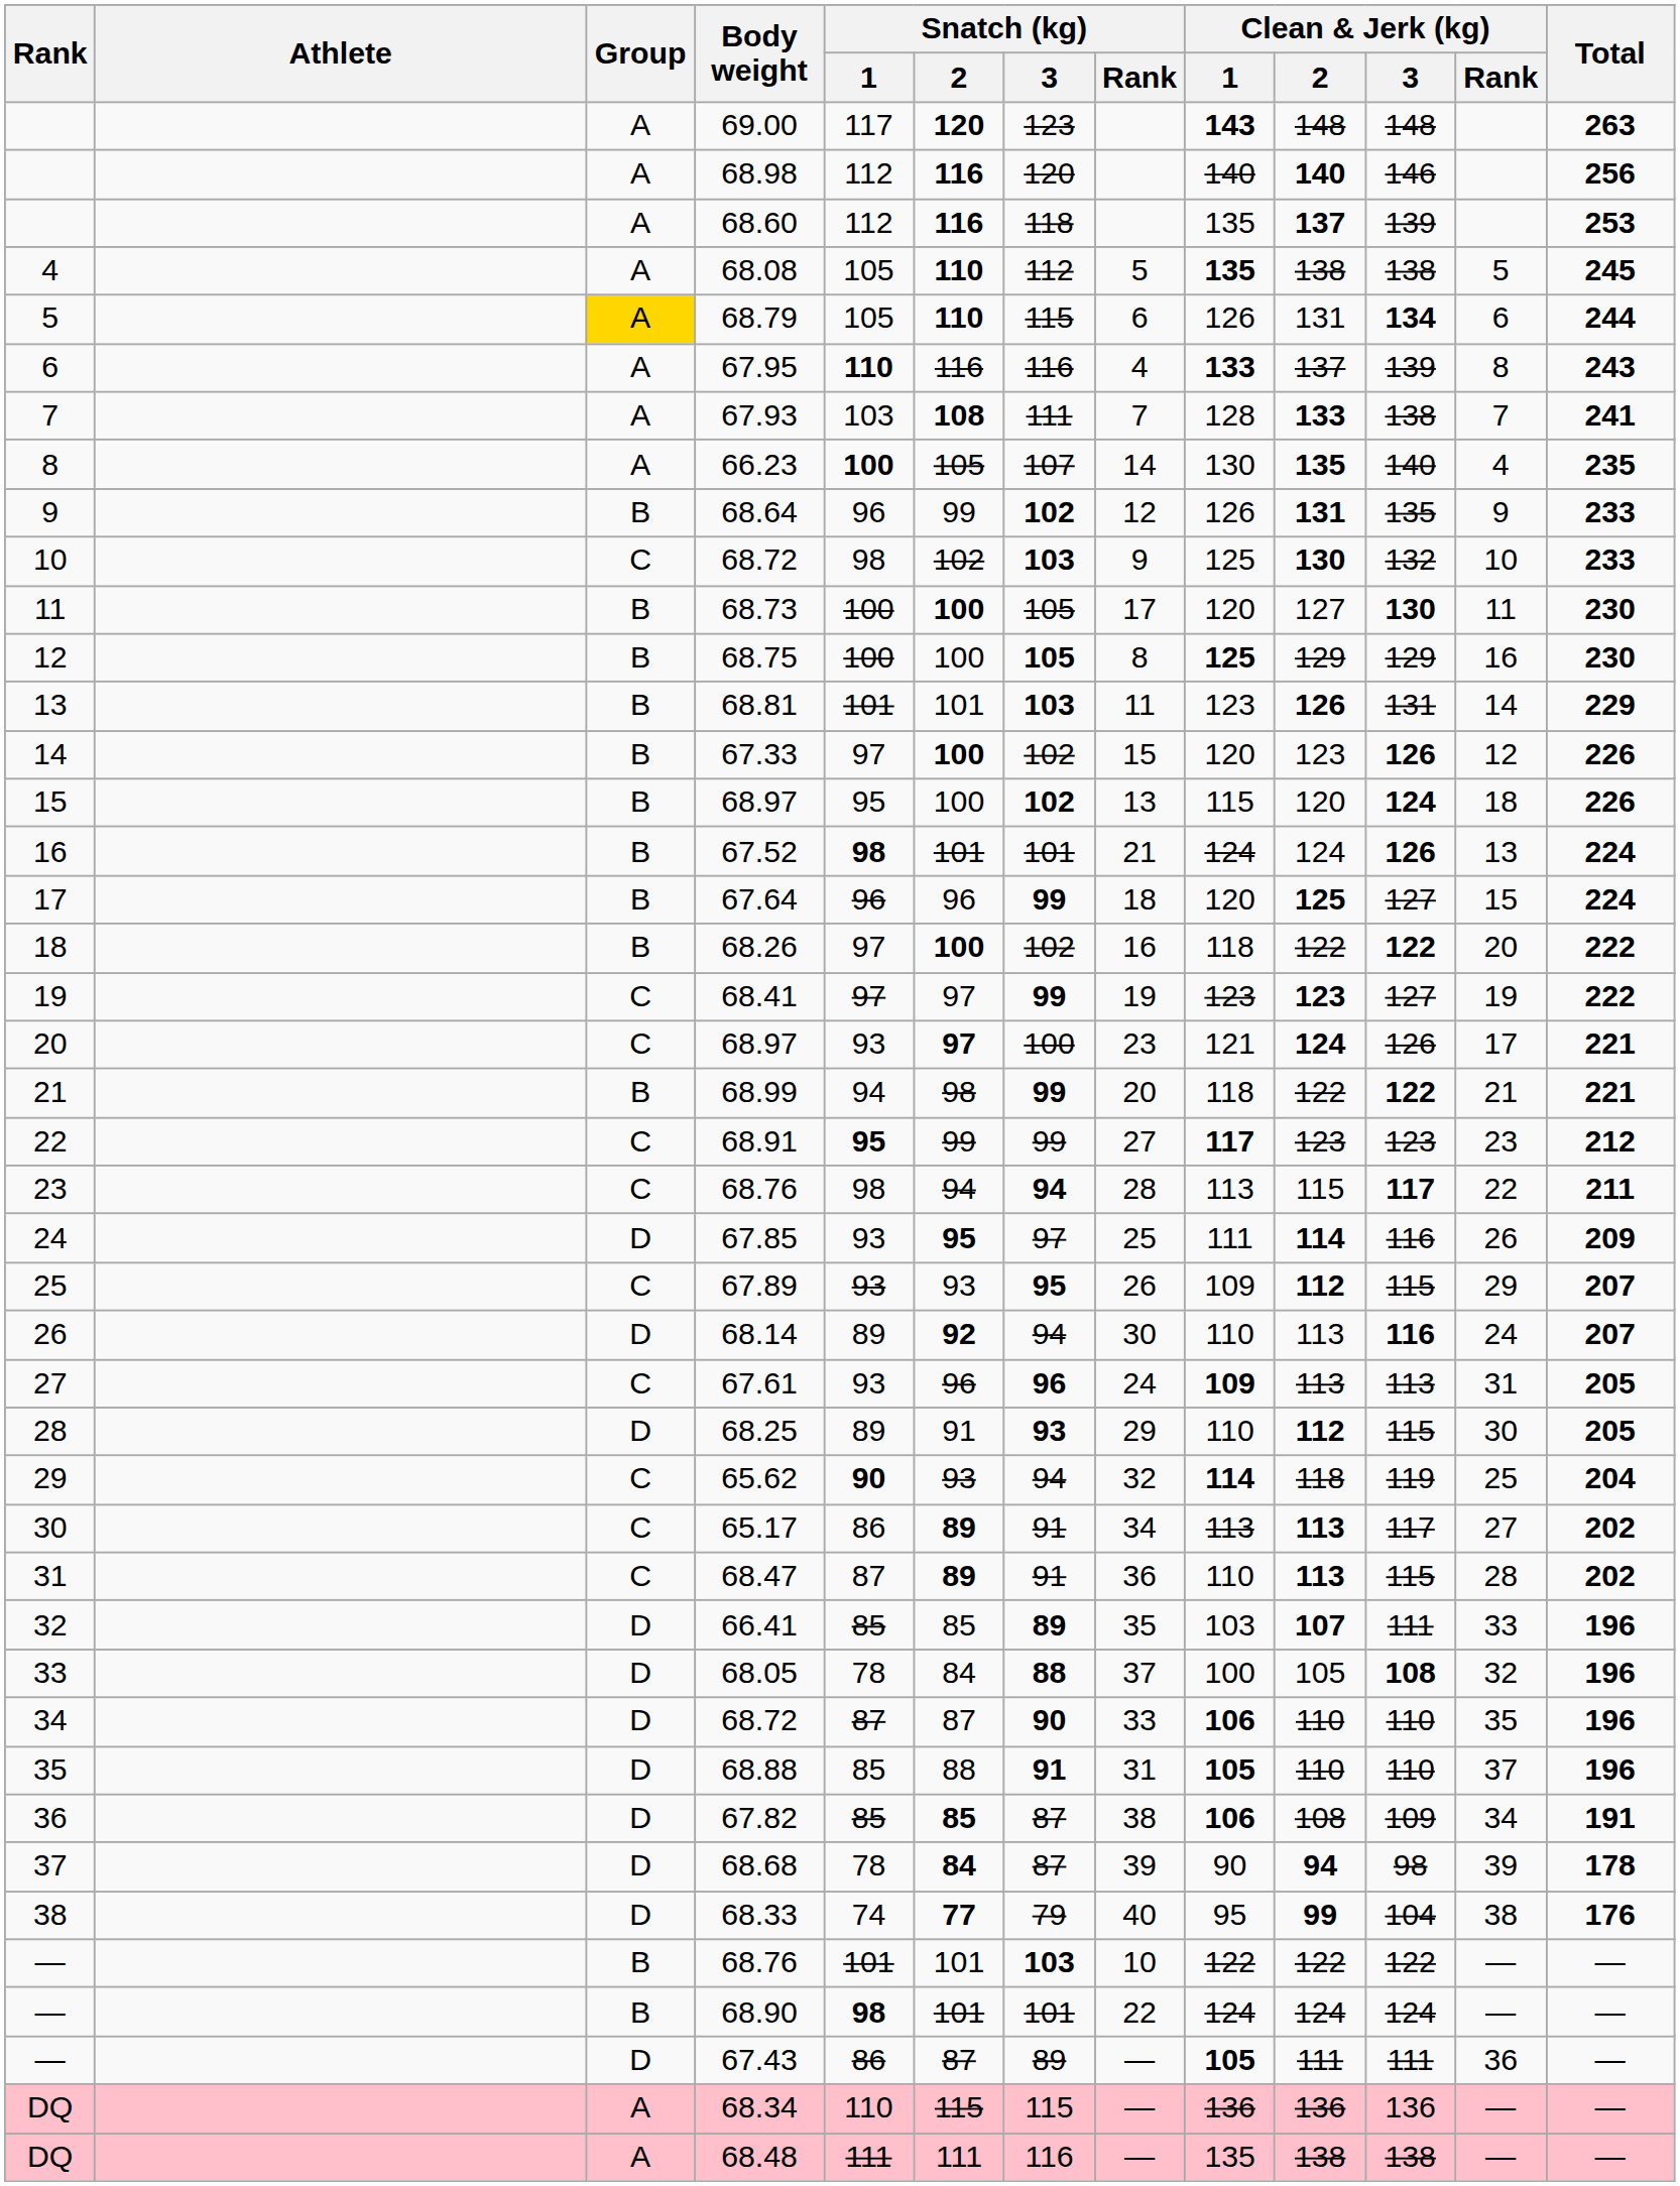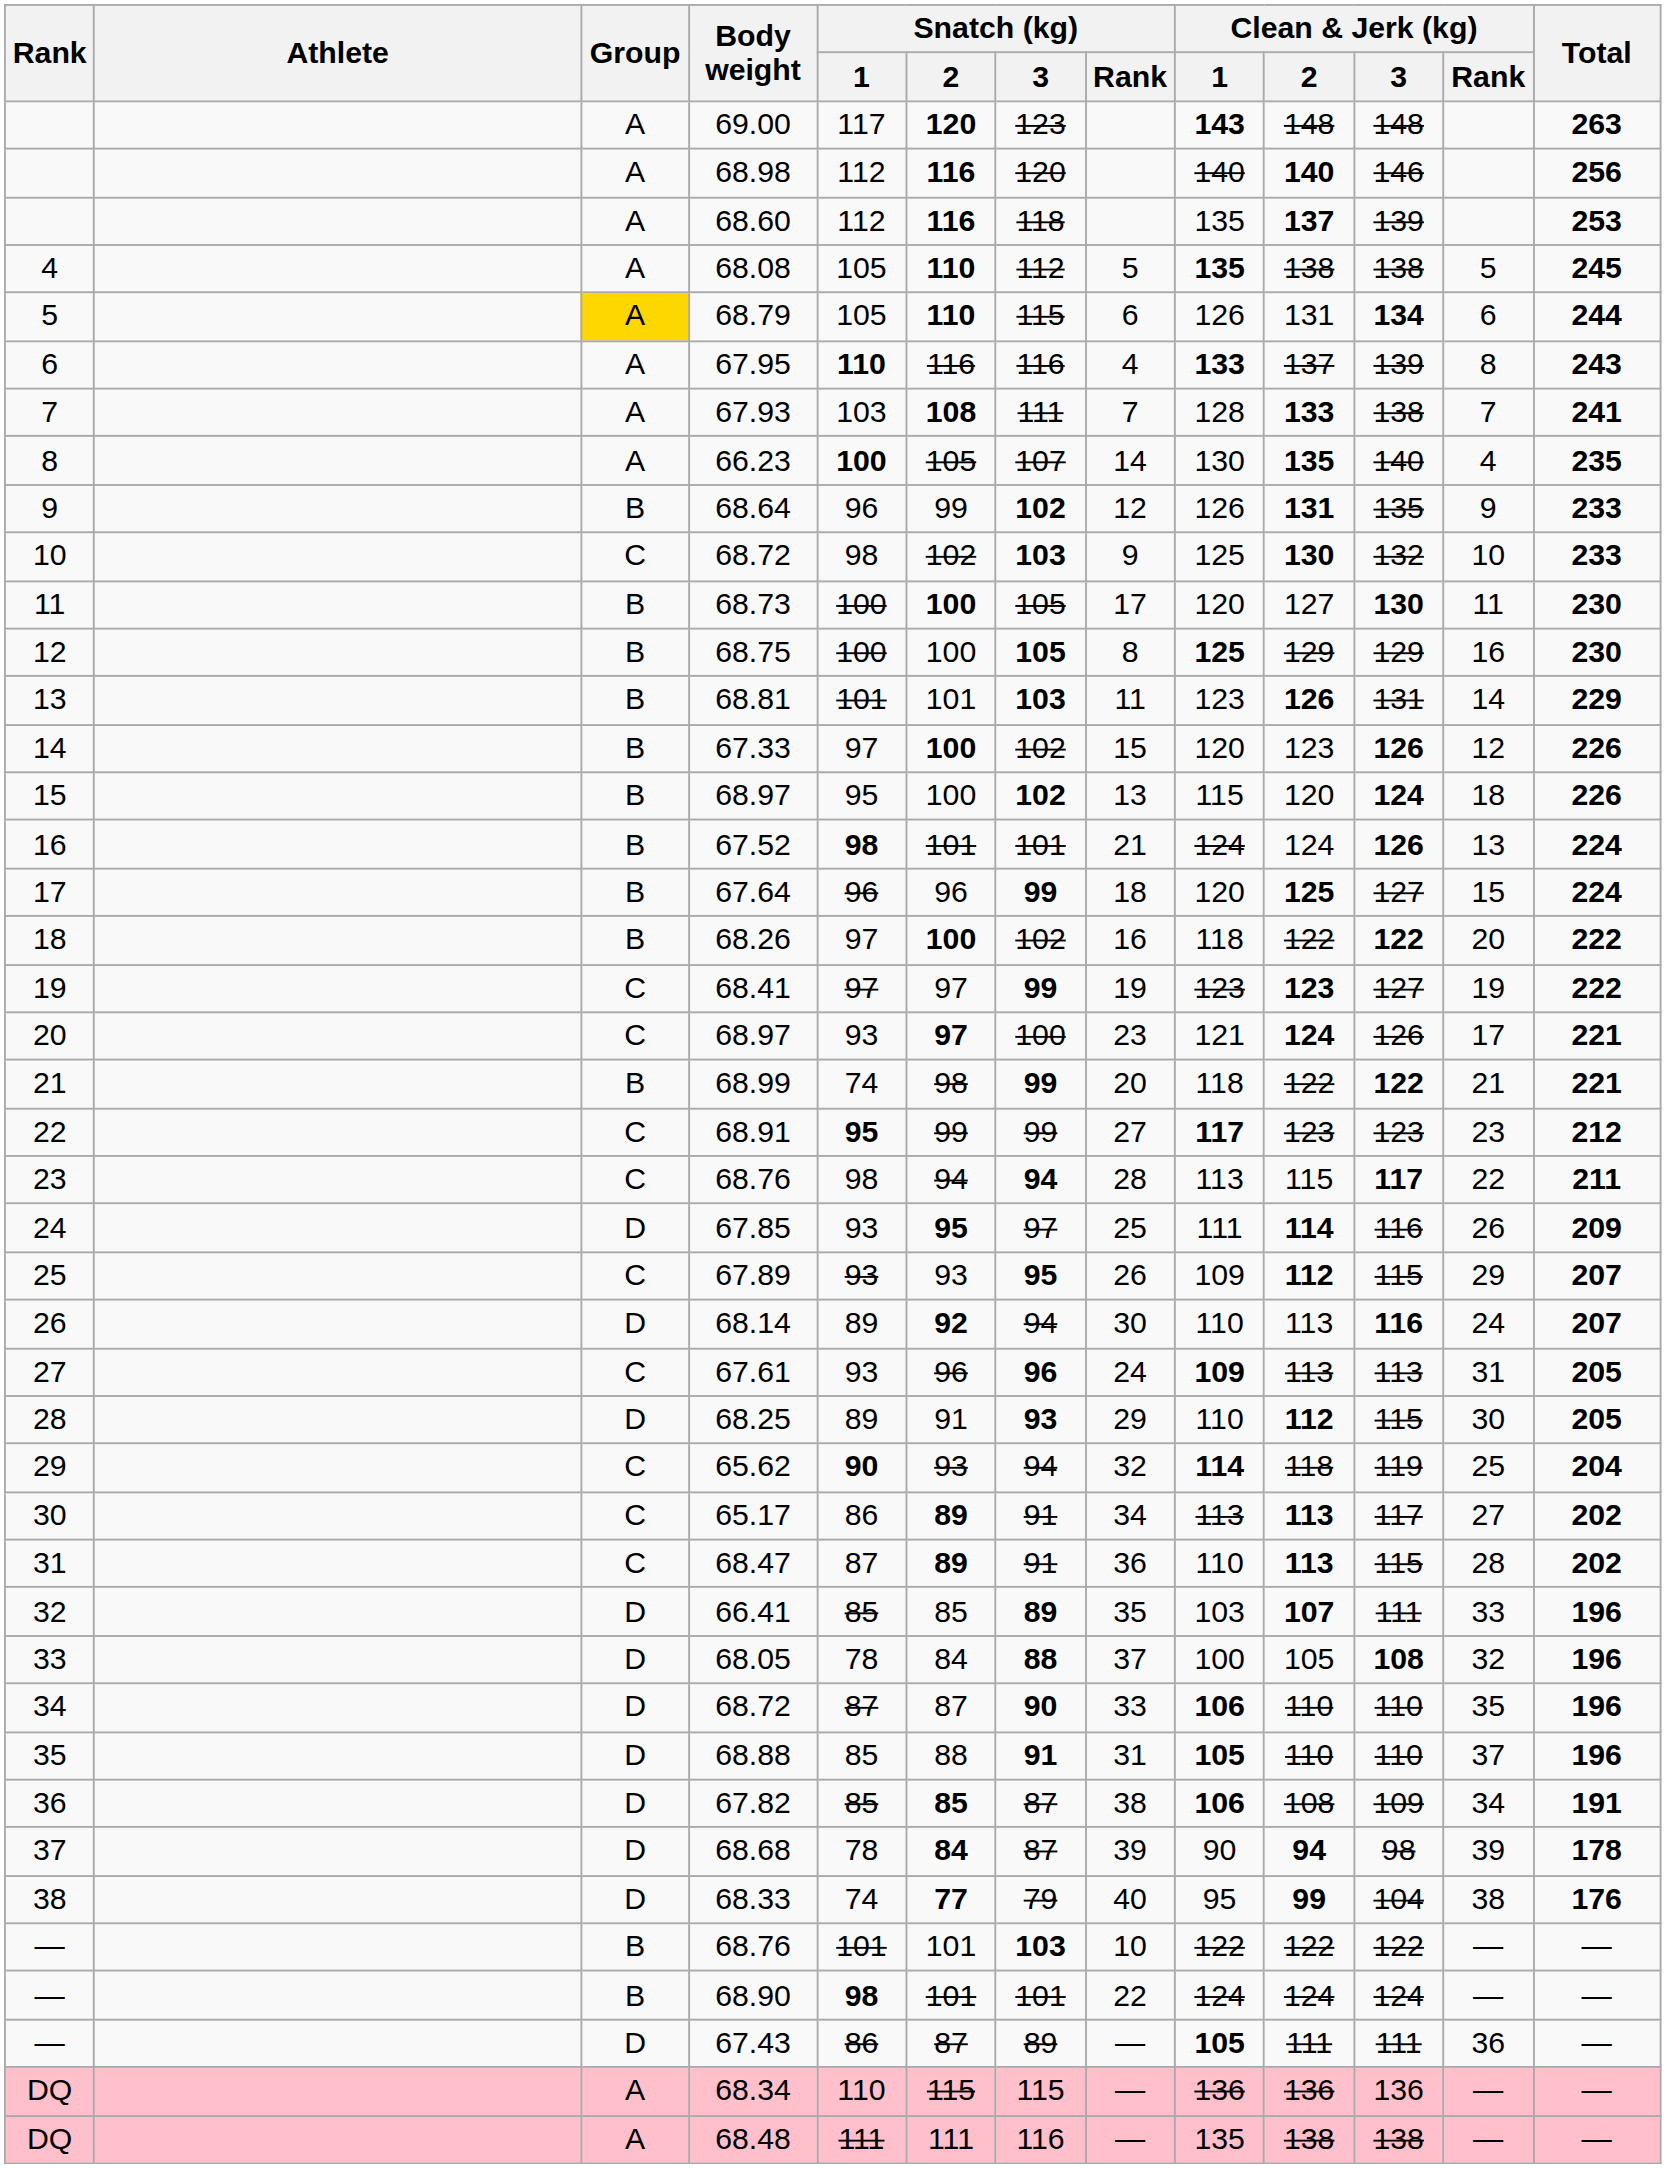68.99 | Snatch (kg) / 1: 94 -> 74
